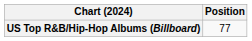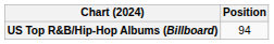US Top R&B/Hip-Hop Albums (Billboard) | Position: 77 -> 94
